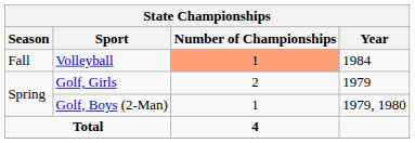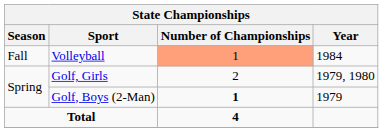Golf, Girls | Year: 1979 -> 1979, 1980
Golf, Boys (2-Man) | Number of Championships: normal -> bold
Golf, Boys (2-Man) | Year: 1979, 1980 -> 1979
